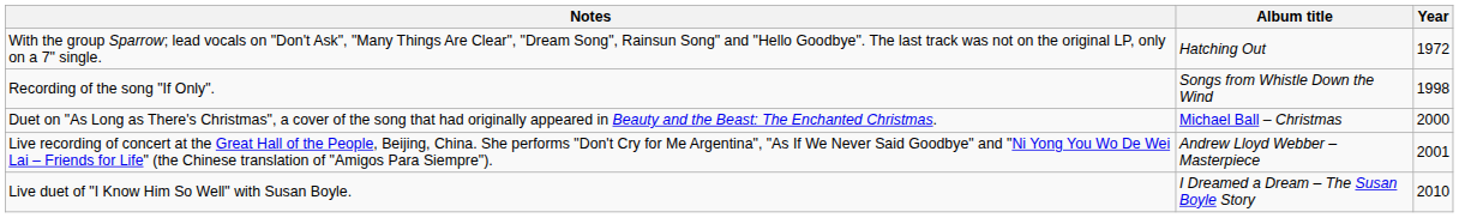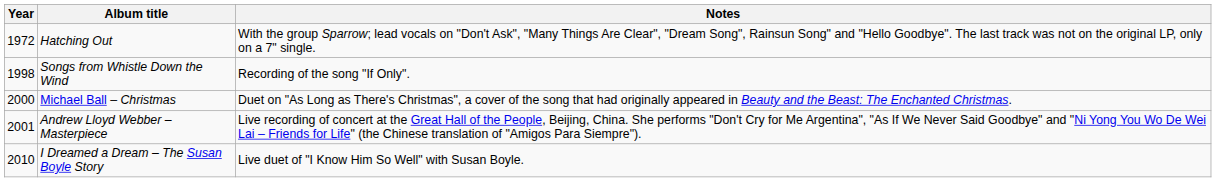columns swapped: Year <-> Notes
